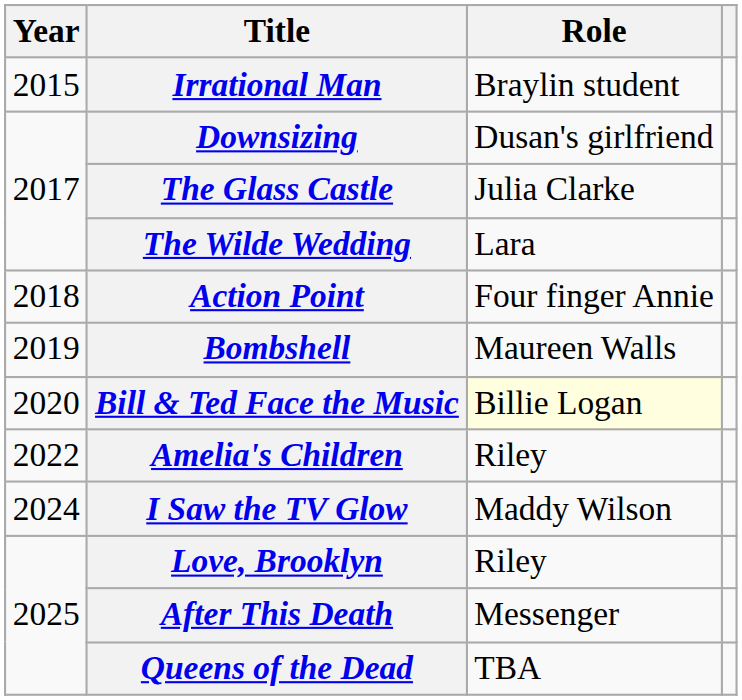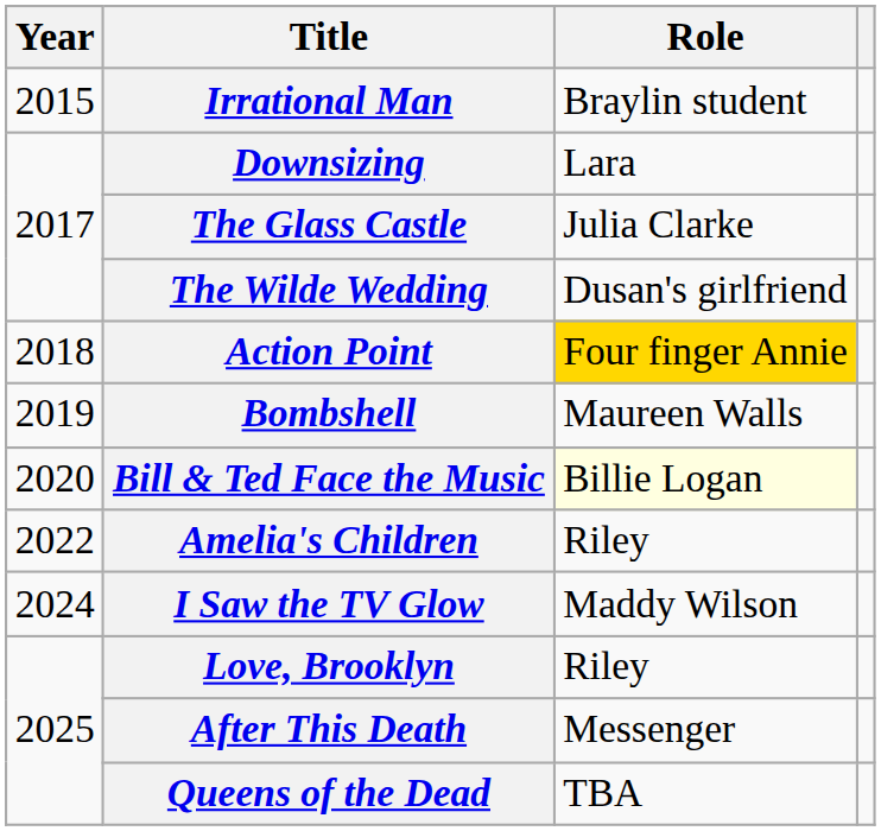Downsizing | Role: Dusan's girlfriend -> Lara
The Wilde Wedding | Role: Lara -> Dusan's girlfriend
Action Point | Role: no background -> gold background
